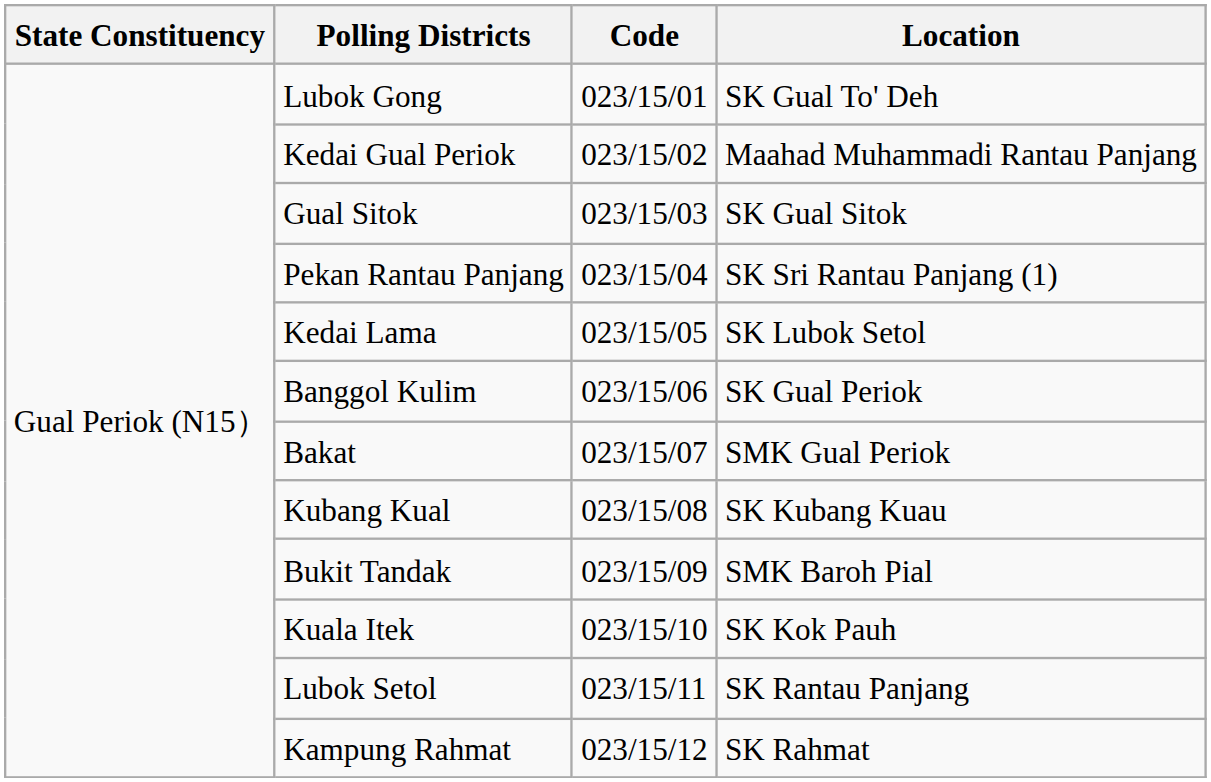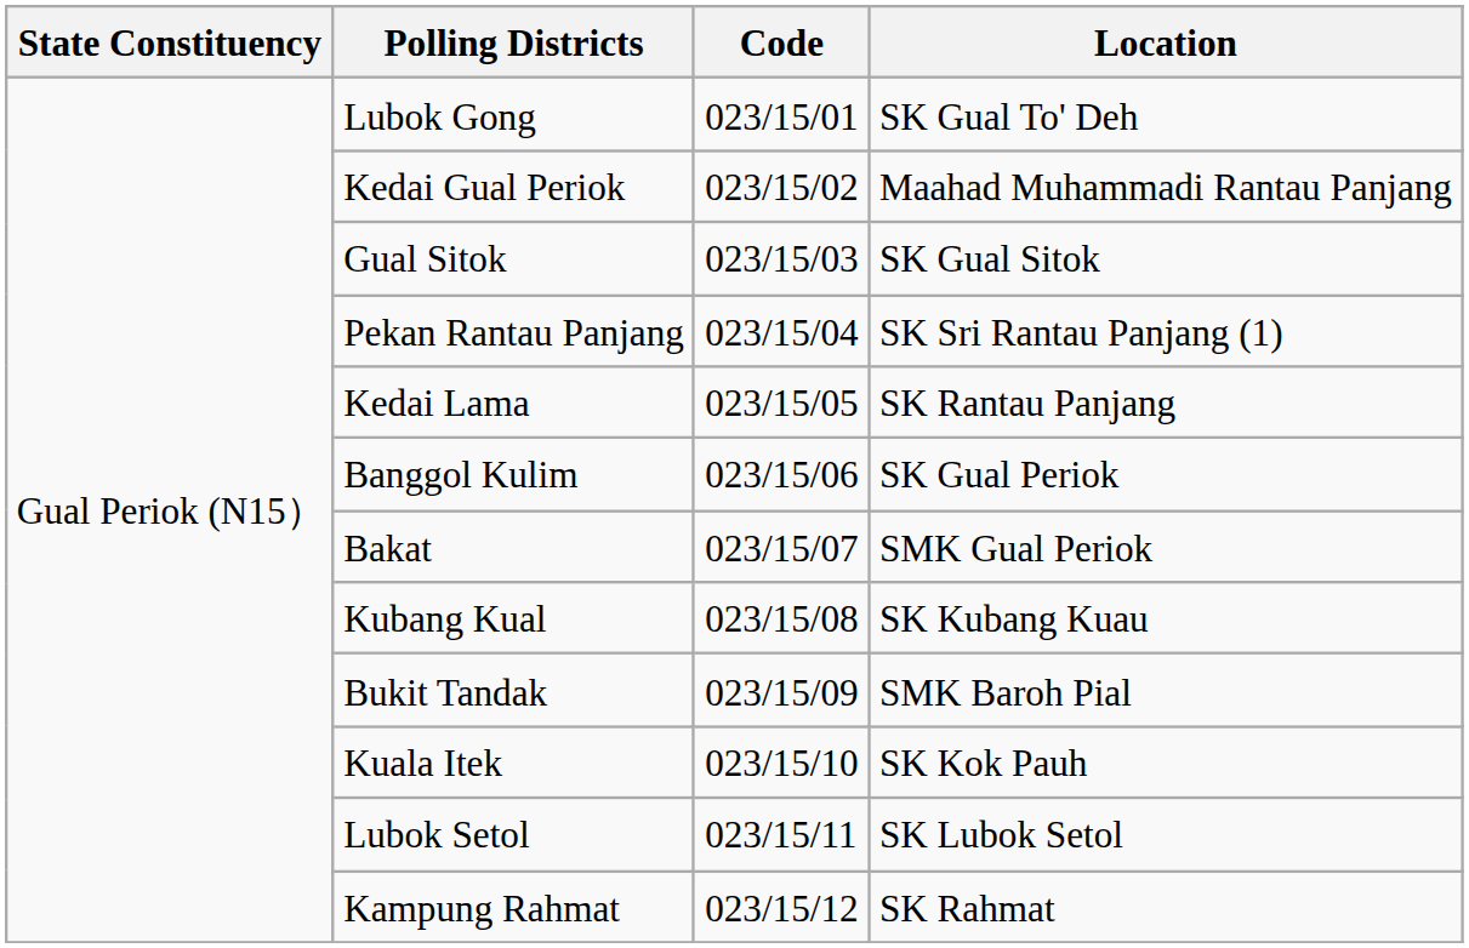Kedai Lama | Location: SK Lubok Setol -> SK Rantau Panjang
Lubok Setol | Location: SK Rantau Panjang -> SK Lubok Setol
